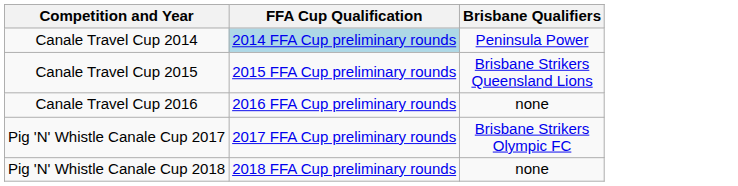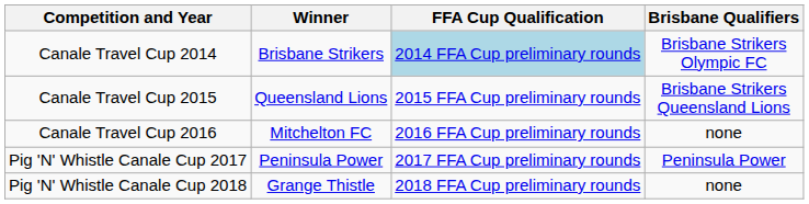+ column: Winner | Brisbane Strikers | Queensland Lions | Mitchelton FC | Peninsula Power | Grange Thistle
Canale Travel Cup 2014 | Brisbane Qualifiers: Peninsula Power -> Brisbane Strikers Olympic FC
Pig 'N' Whistle Canale Cup 2017 | Brisbane Qualifiers: Brisbane Strikers Olympic FC -> Peninsula Power
